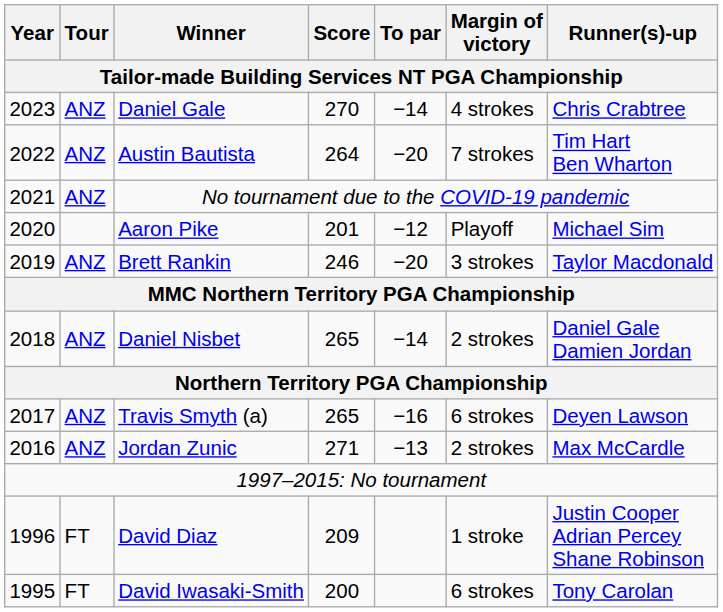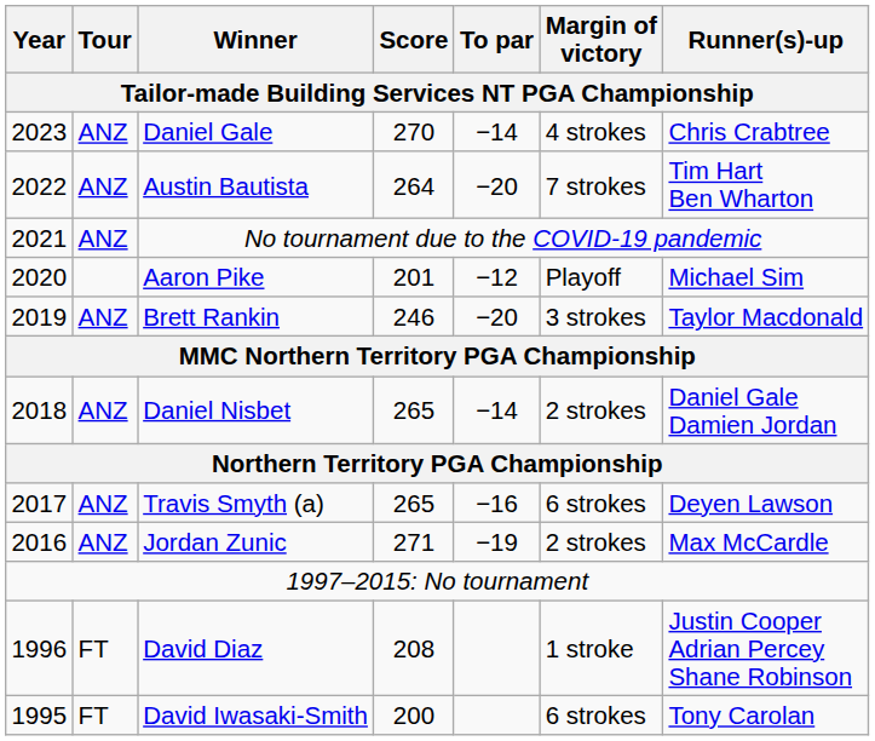Jordan Zunic | To par: −13 -> −19
David Diaz | Score: 209 -> 208
